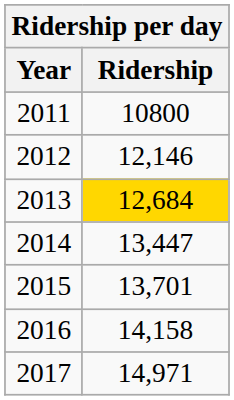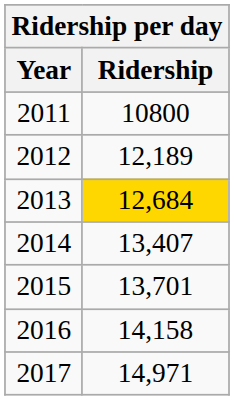2012 | Ridership: 12,146 -> 12,189
2014 | Ridership: 13,447 -> 13,407
